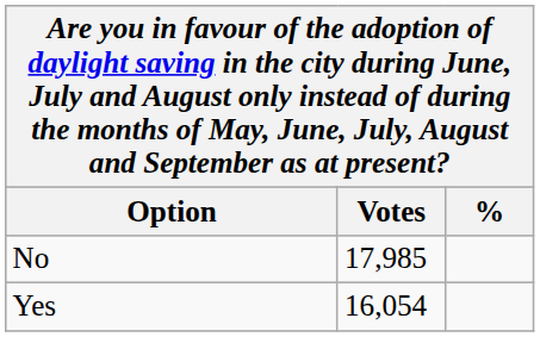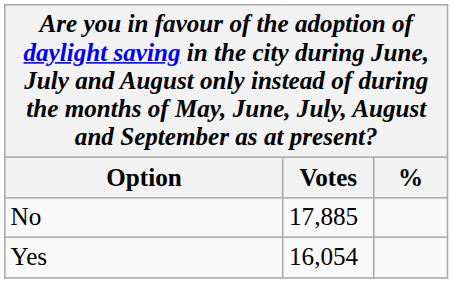No | Votes: 17,985 -> 17,885
